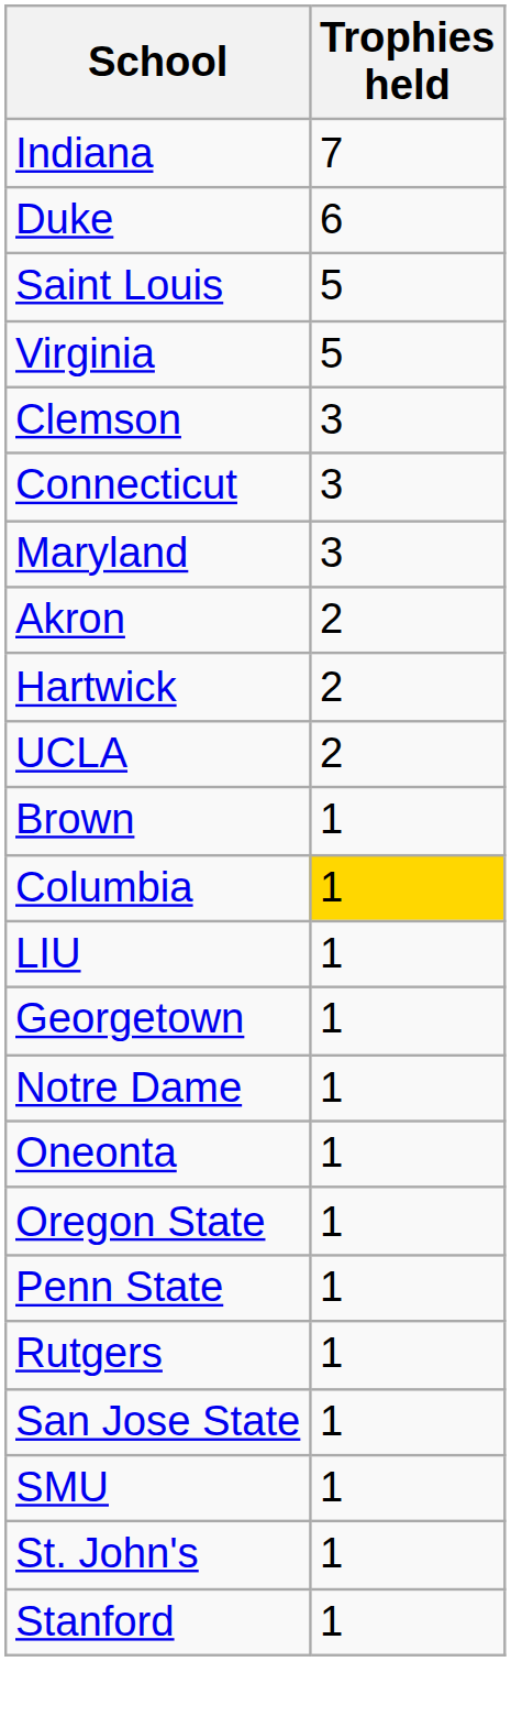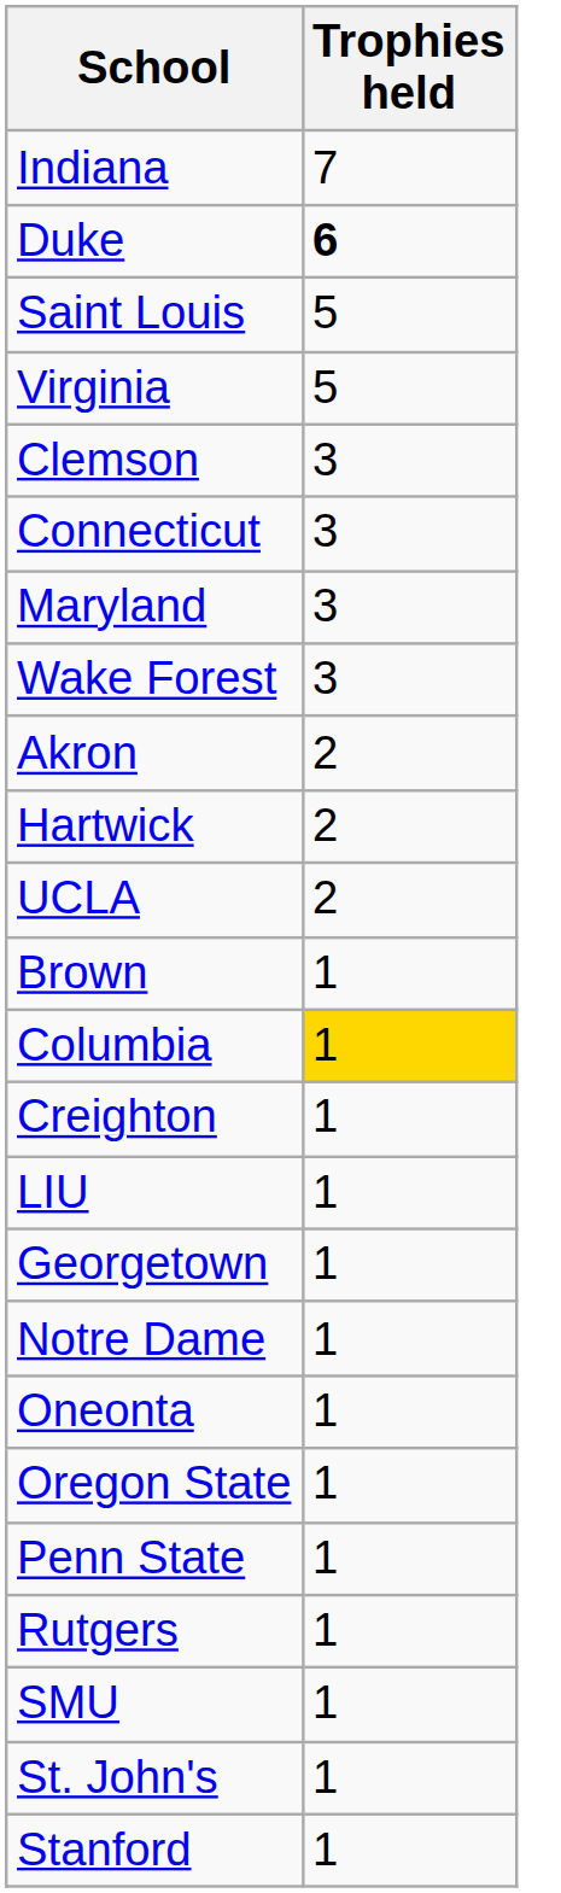Duke | Trophies held: normal -> bold
+ row: Wake Forest | 3
+ row: Creighton | 1
- row: San Jose State | 1
